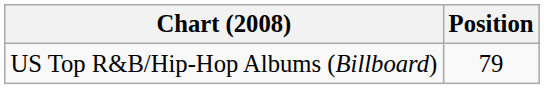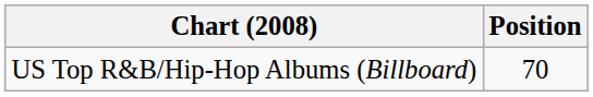US Top R&B/Hip-Hop Albums (Billboard) | Position: 79 -> 70
